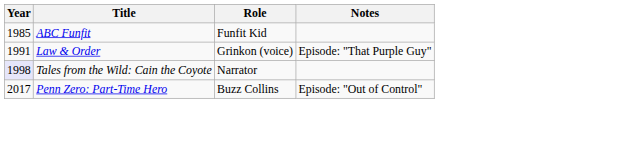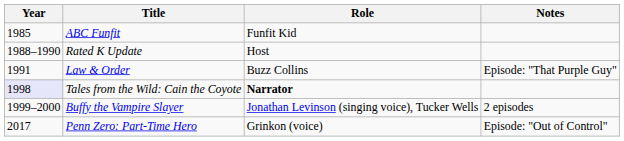+ row: 1988–1990 | Rated K Update | Host
Law & Order | Role: Grinkon (voice) -> Buzz Collins
Tales from the Wild: Cain the Coyote | Role: normal -> bold
+ row: 1999–2000 | Buffy the Vampire Slayer | Jonathan Levinson (singing voice), Tucker Wells | 2 episodes
Penn Zero: Part-Time Hero | Role: Buzz Collins -> Grinkon (voice)
